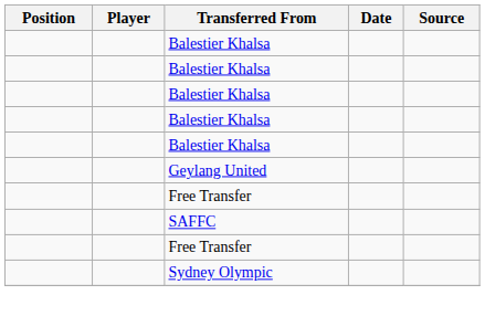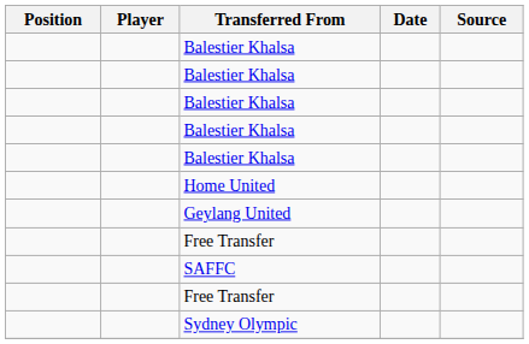+ row: Home United
